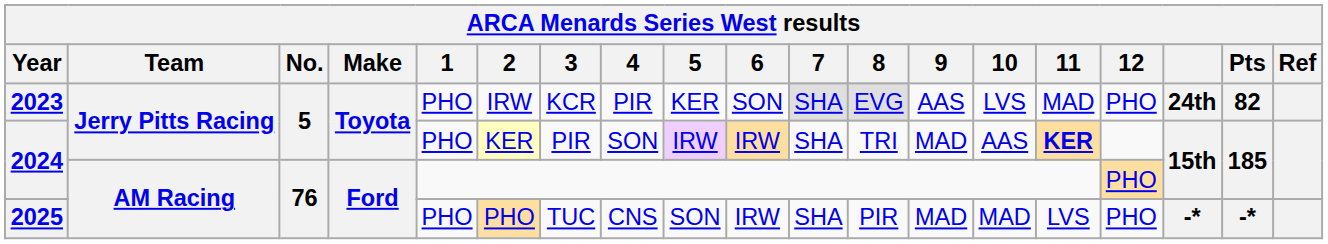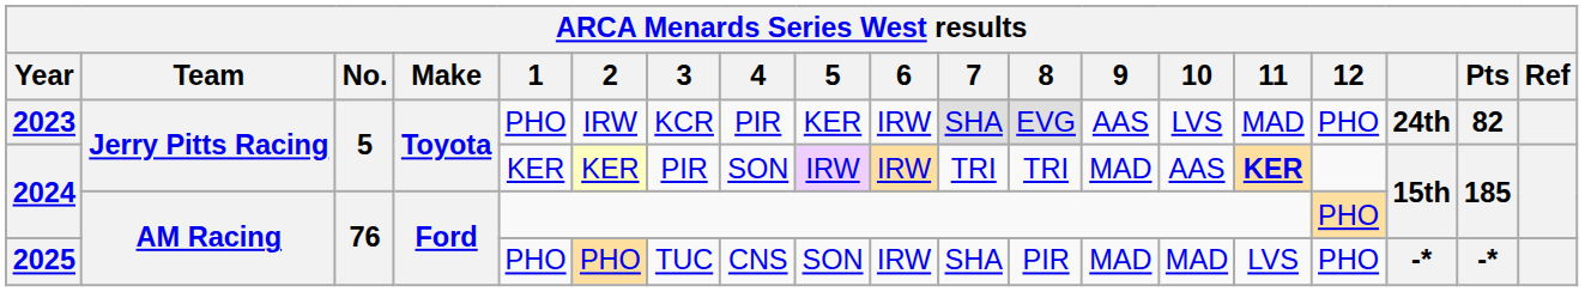2023 | 6: SON -> IRW
2024 / Jerry Pitts Racing | 1: PHO -> KER
2024 / Jerry Pitts Racing | 7: SHA -> TRI
